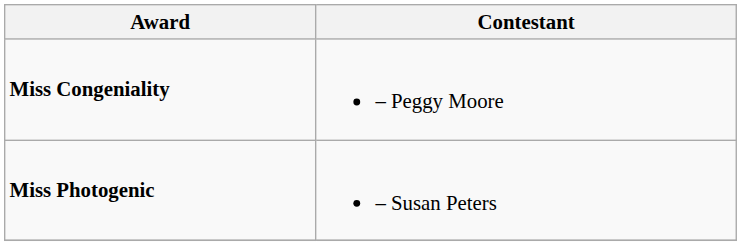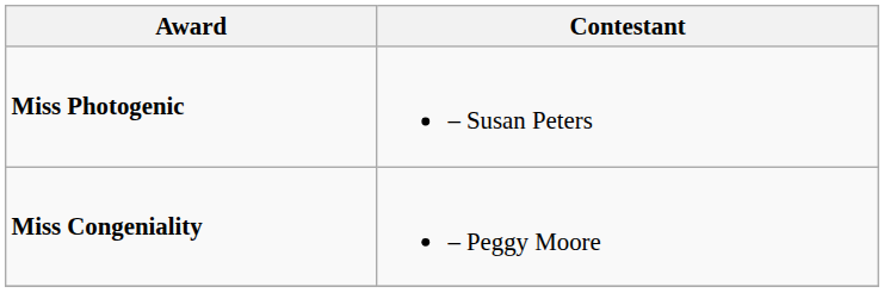rows swapped: Miss Congeniality <-> Miss Photogenic
